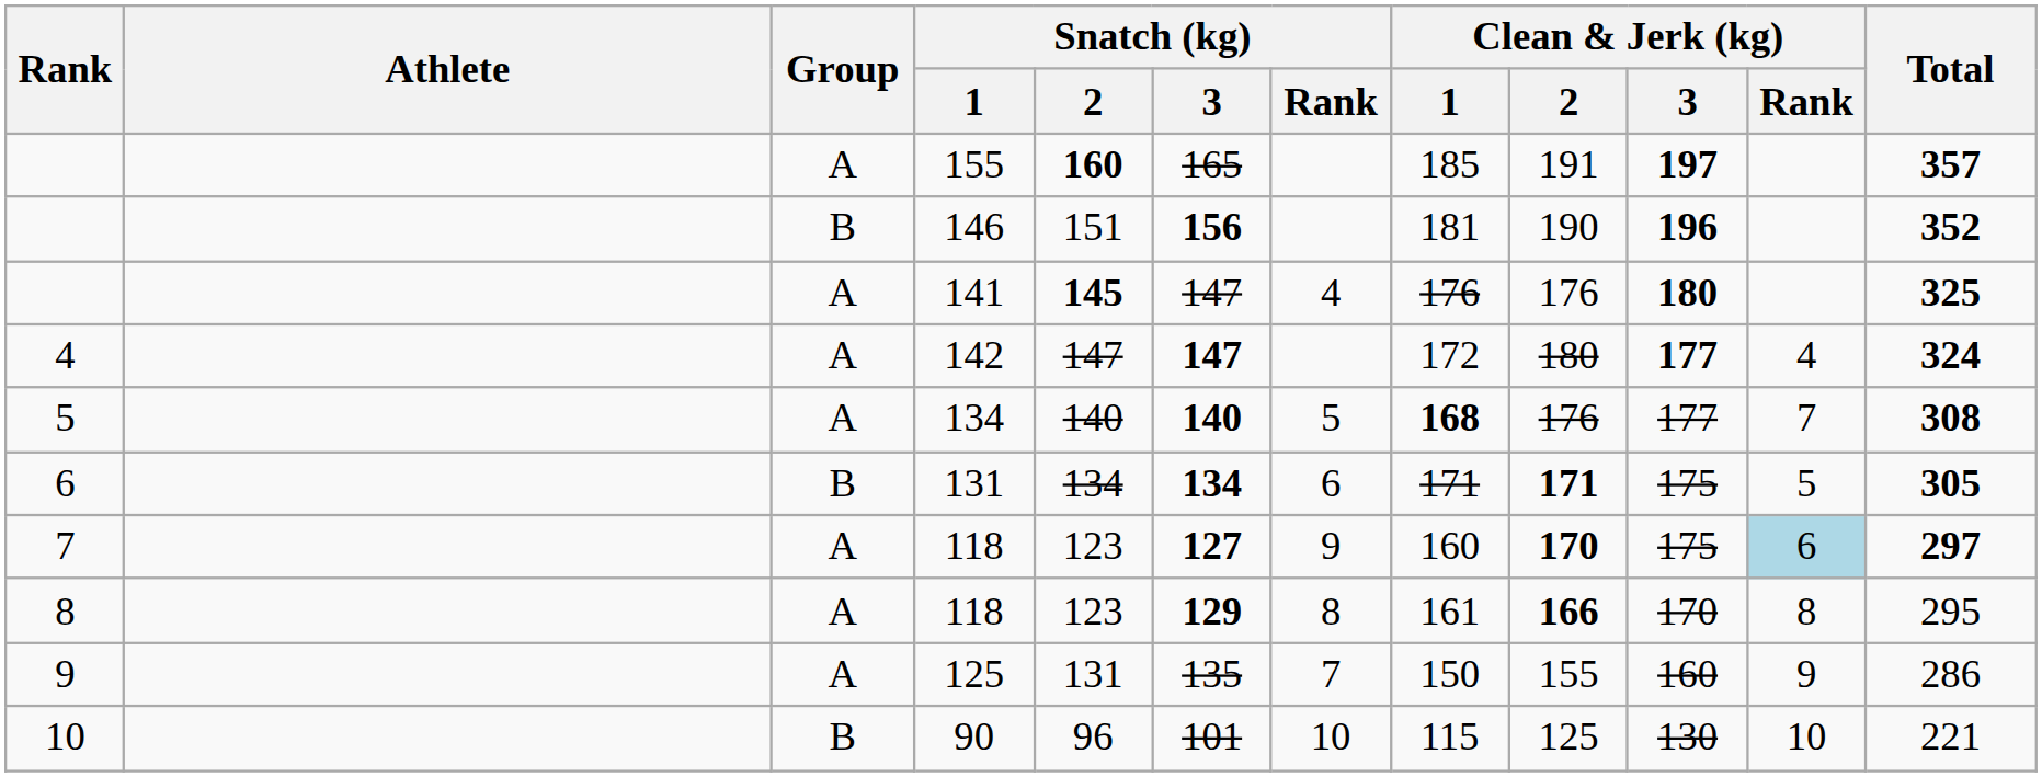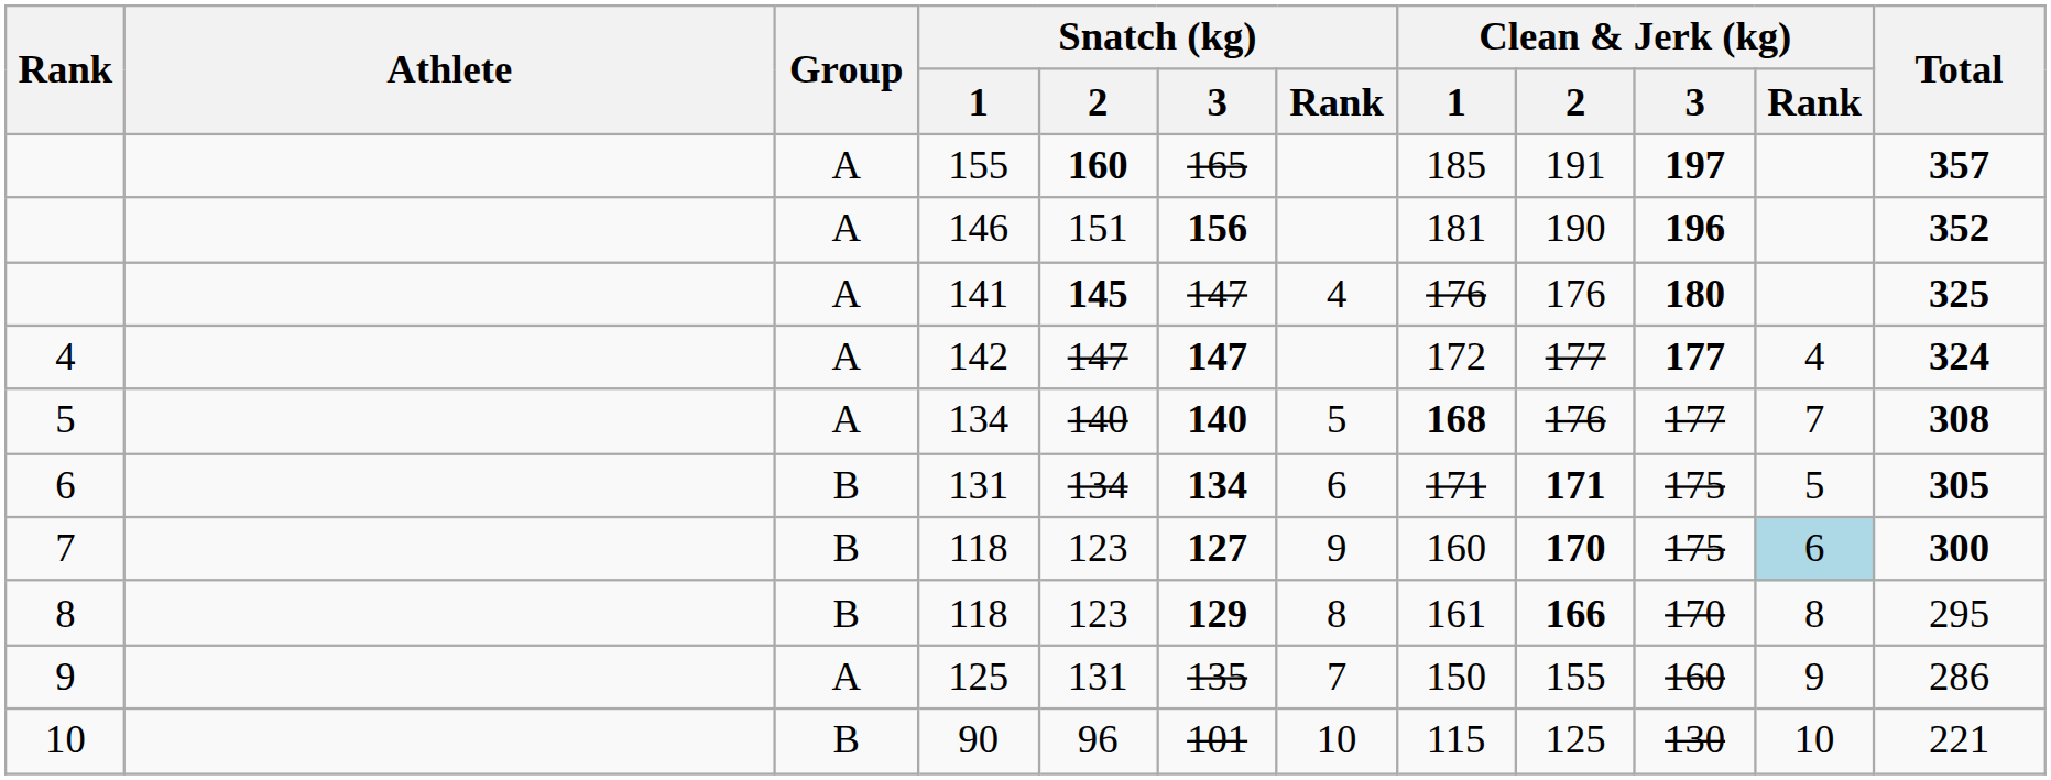146 | Group: B -> A
142 | Clean & Jerk (kg) / 2: 180 -> 177
7 / 118 | Group: A -> B
7 / 118 | Total: 297 -> 300
8 / 118 | Group: A -> B
